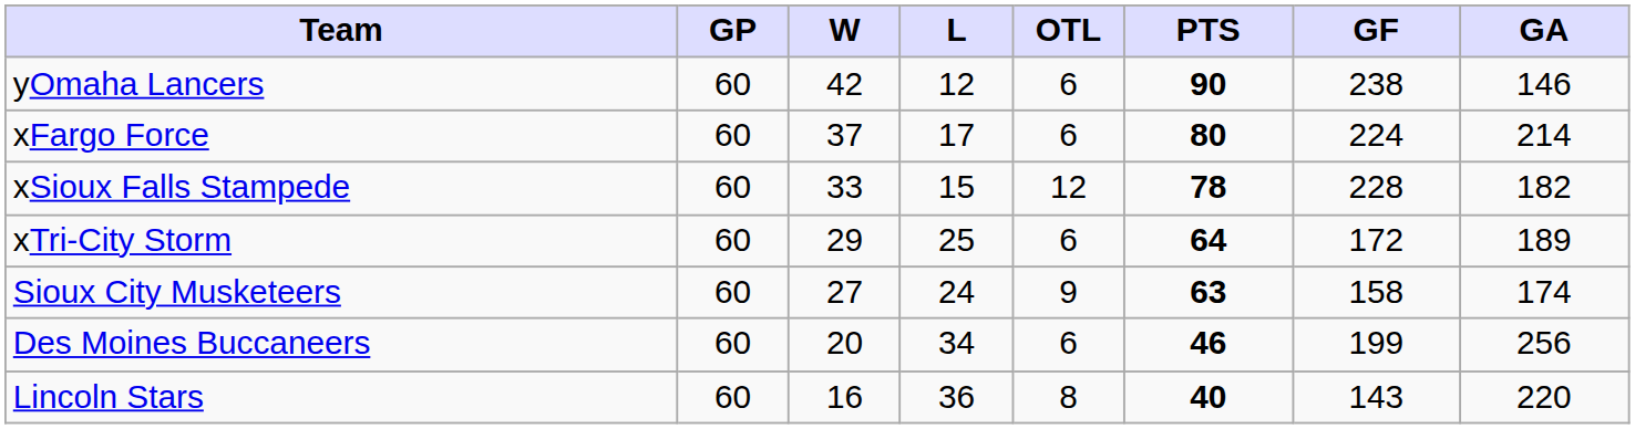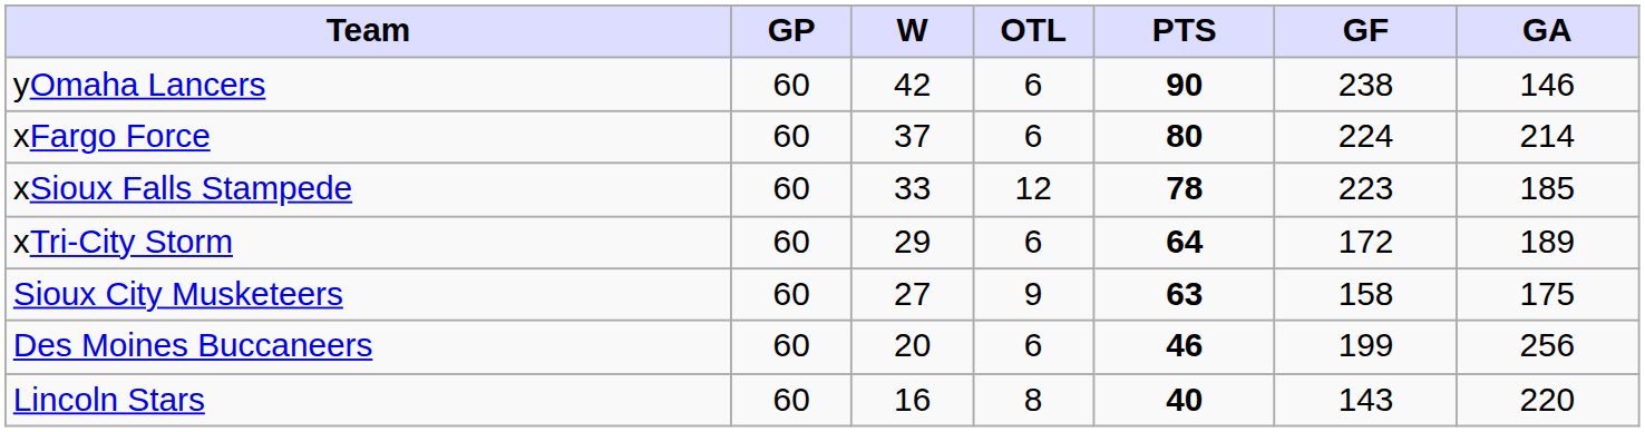- column: L | 12 | 17 | 15 | 25 | 24 | 34 | 36
xSioux Falls Stampede | GF: 228 -> 223
xSioux Falls Stampede | GA: 182 -> 185
Sioux City Musketeers | GA: 174 -> 175
